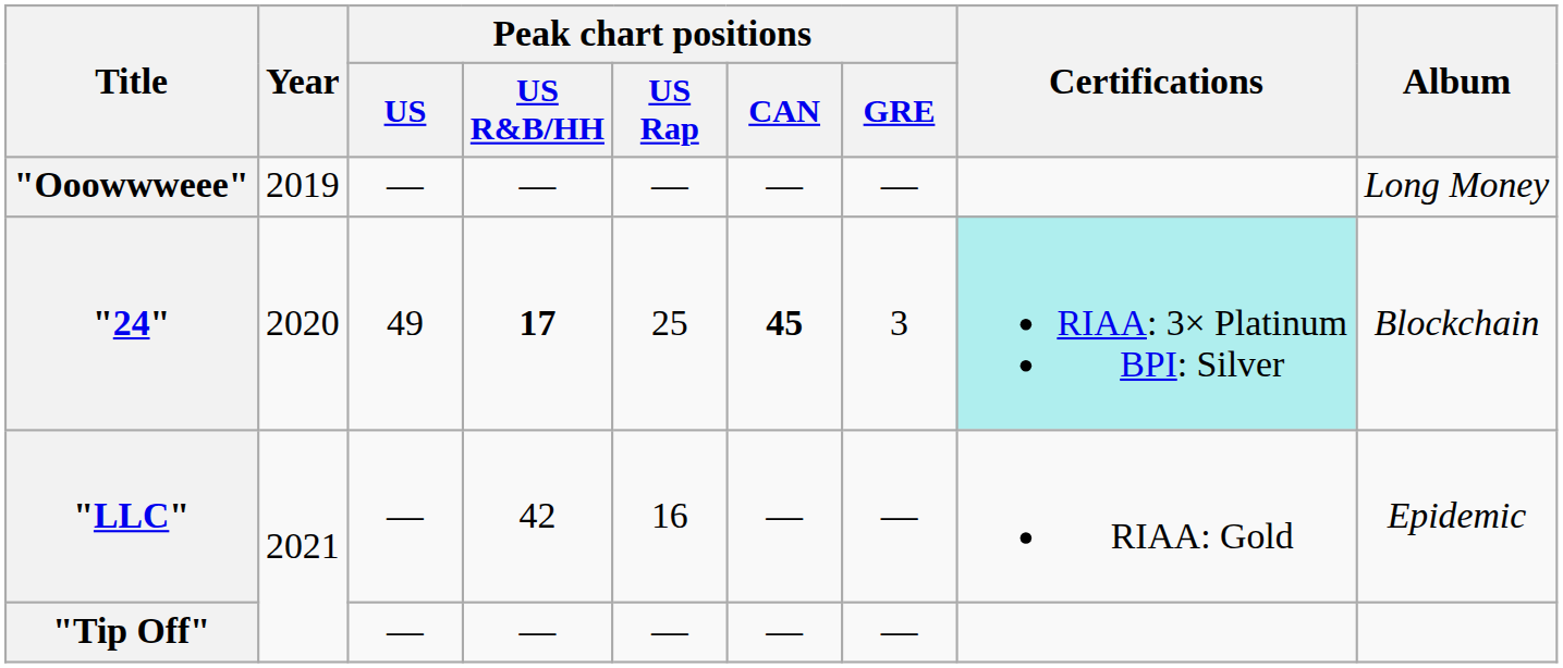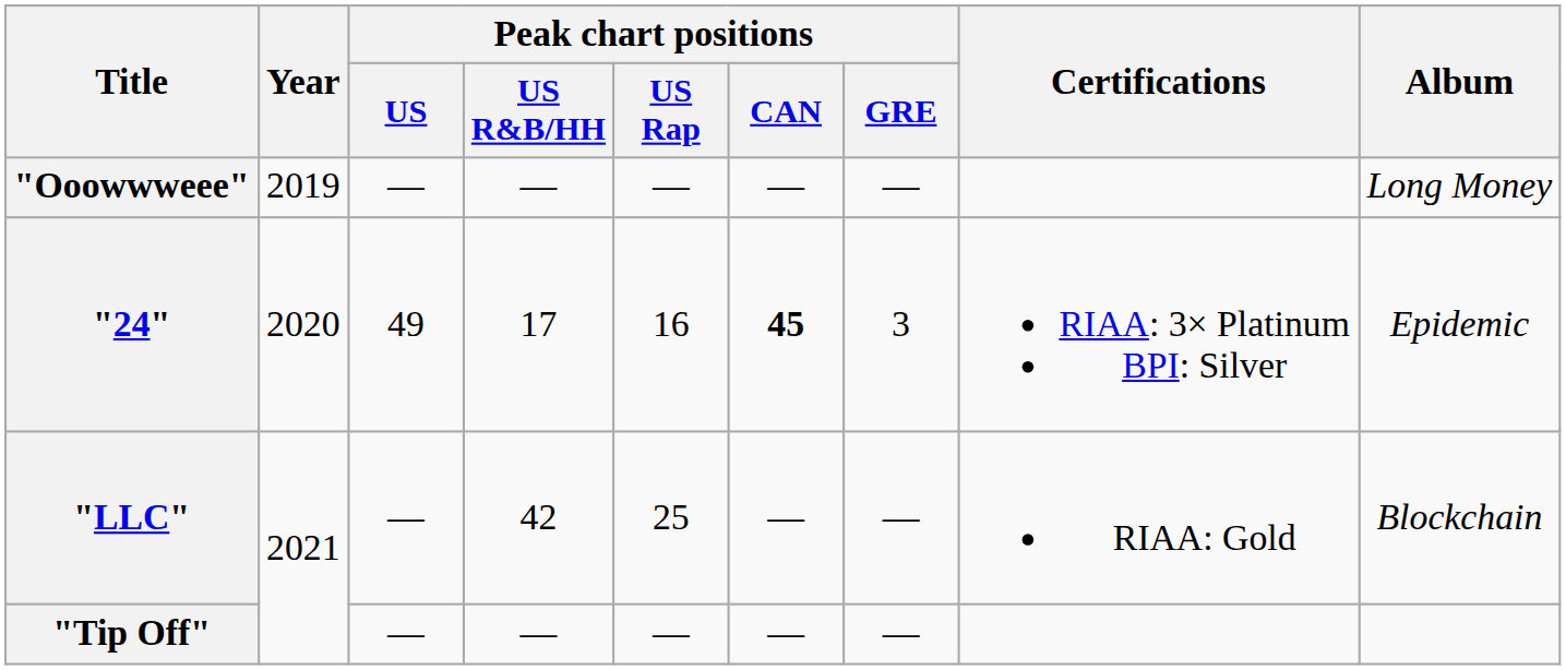"24" | Peak chart positions / US R&B/HH: bold -> normal
"24" | Peak chart positions / US Rap: 25 -> 16
"24" | Certifications: paleturquoise background -> no background
"24" | Album: Blockchain -> Epidemic
"LLC" | Peak chart positions / US Rap: 16 -> 25
"LLC" | Album: Epidemic -> Blockchain
